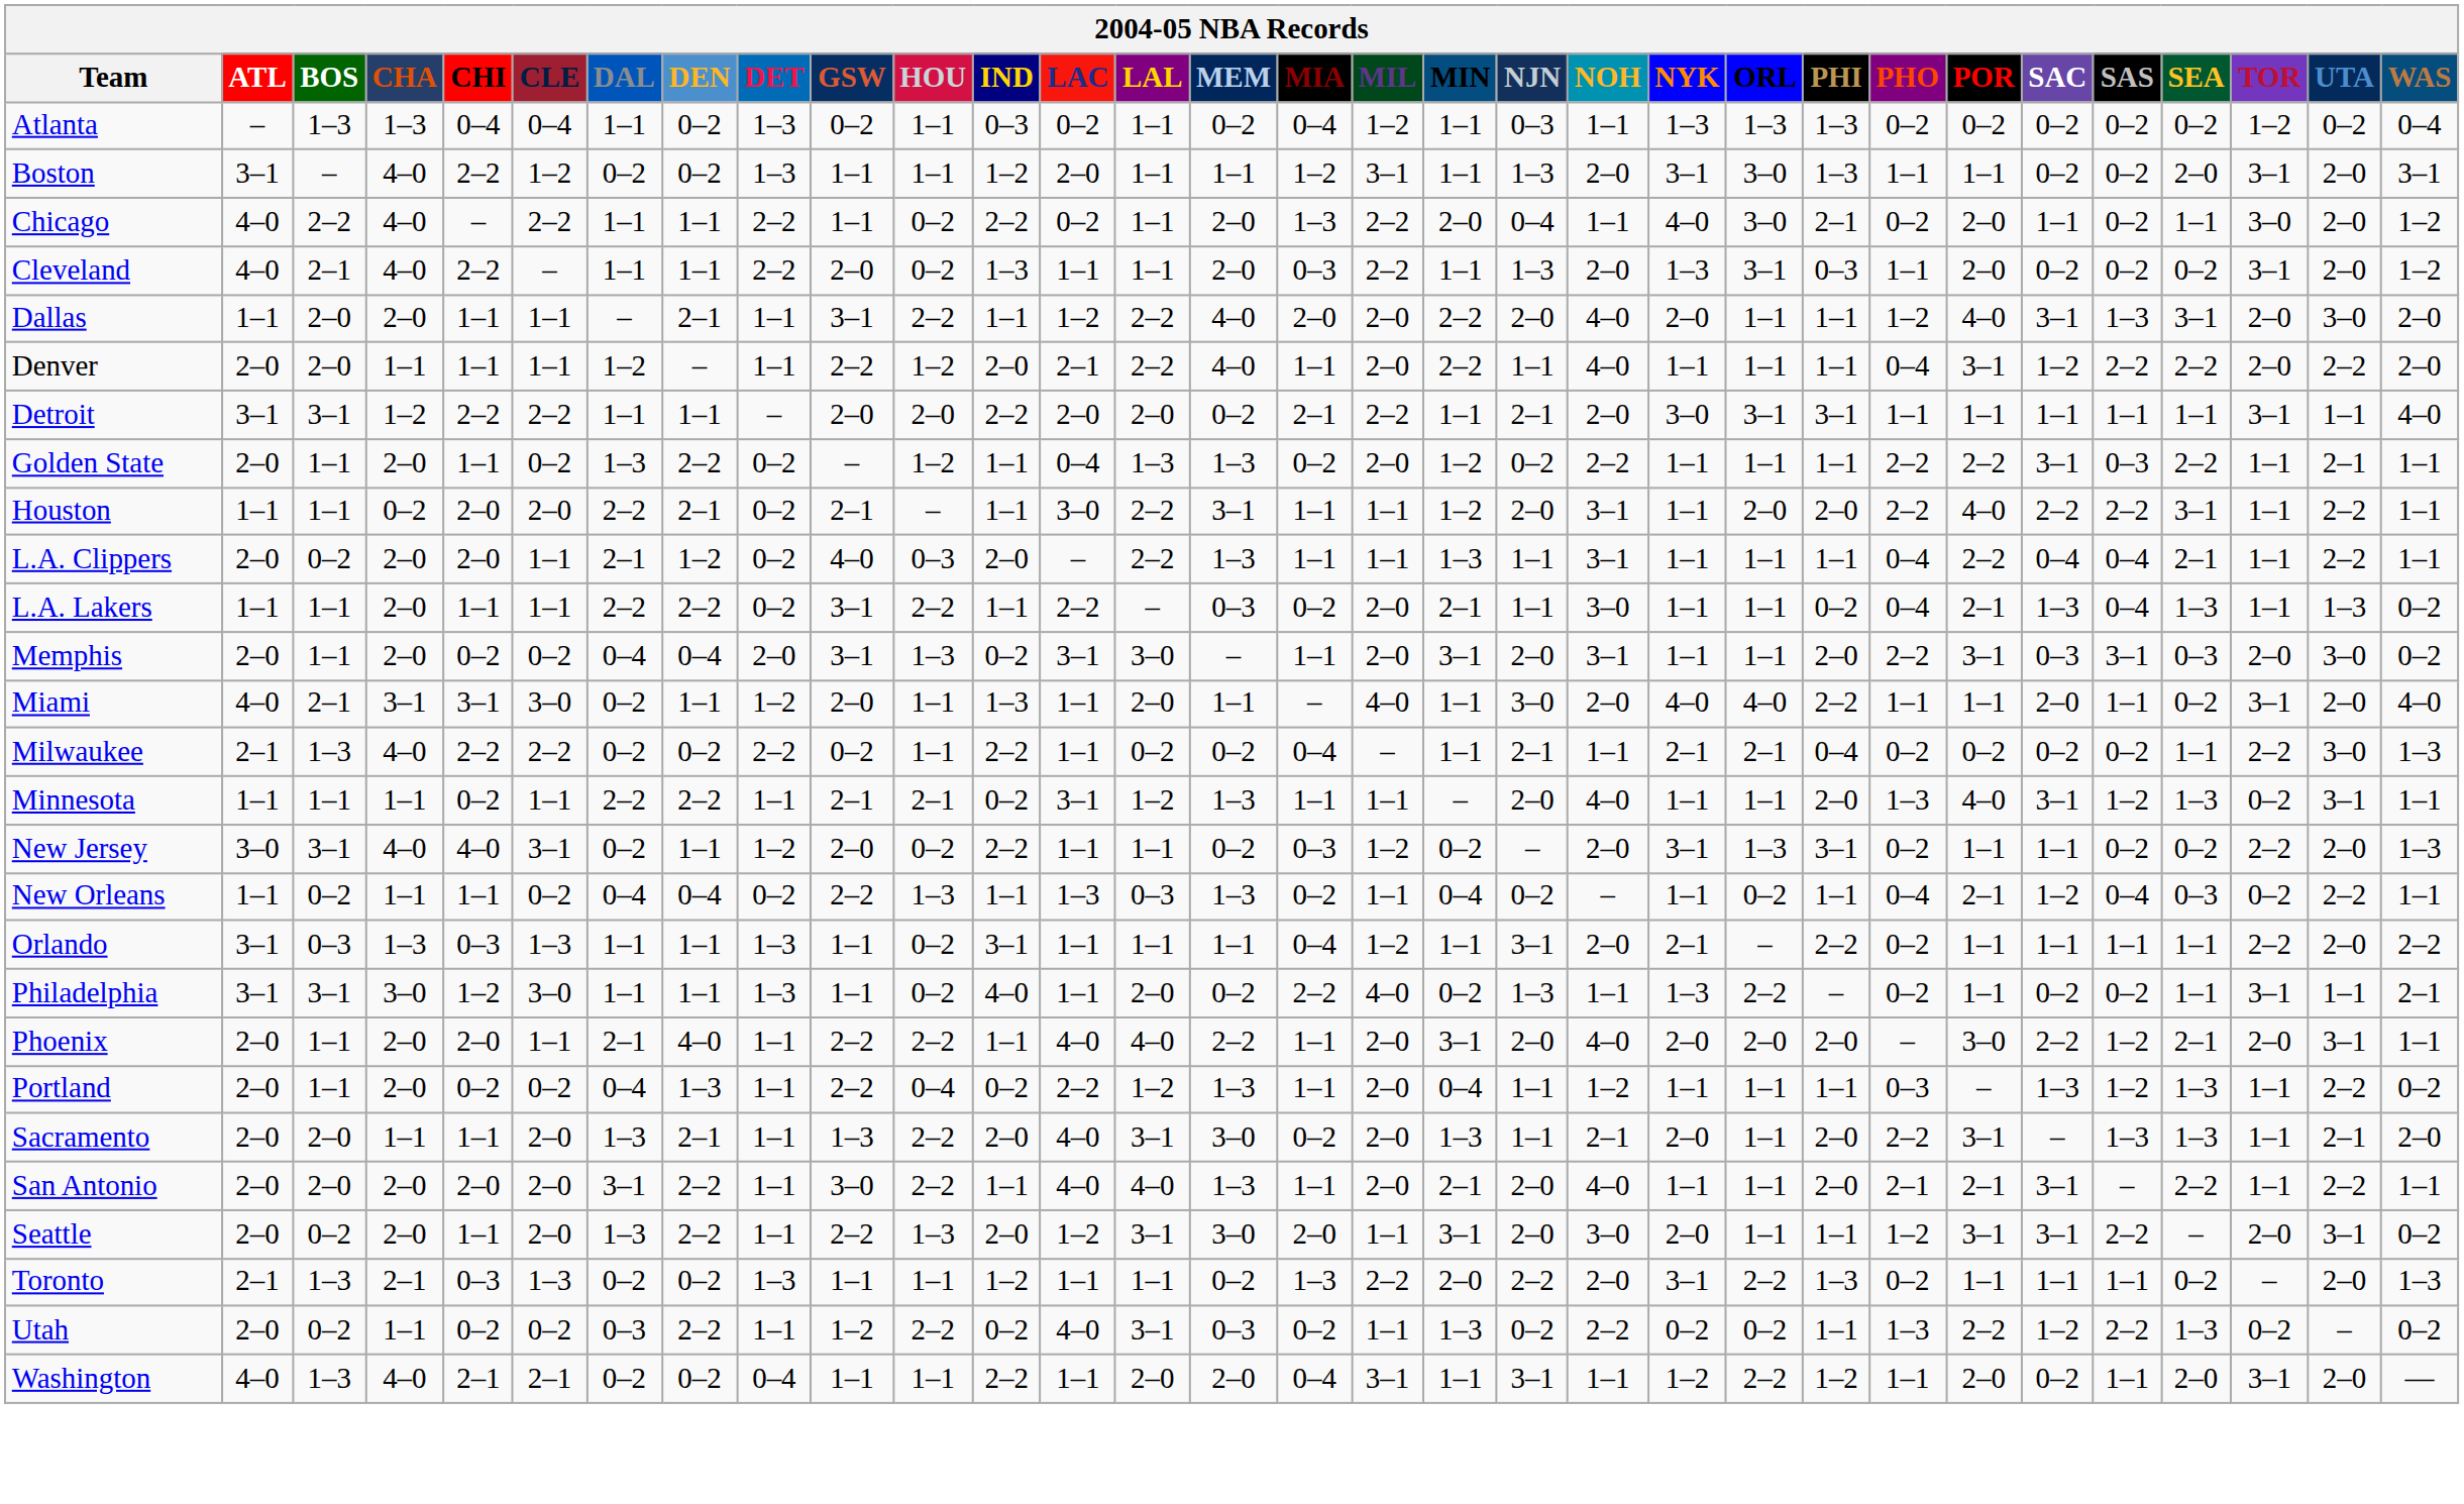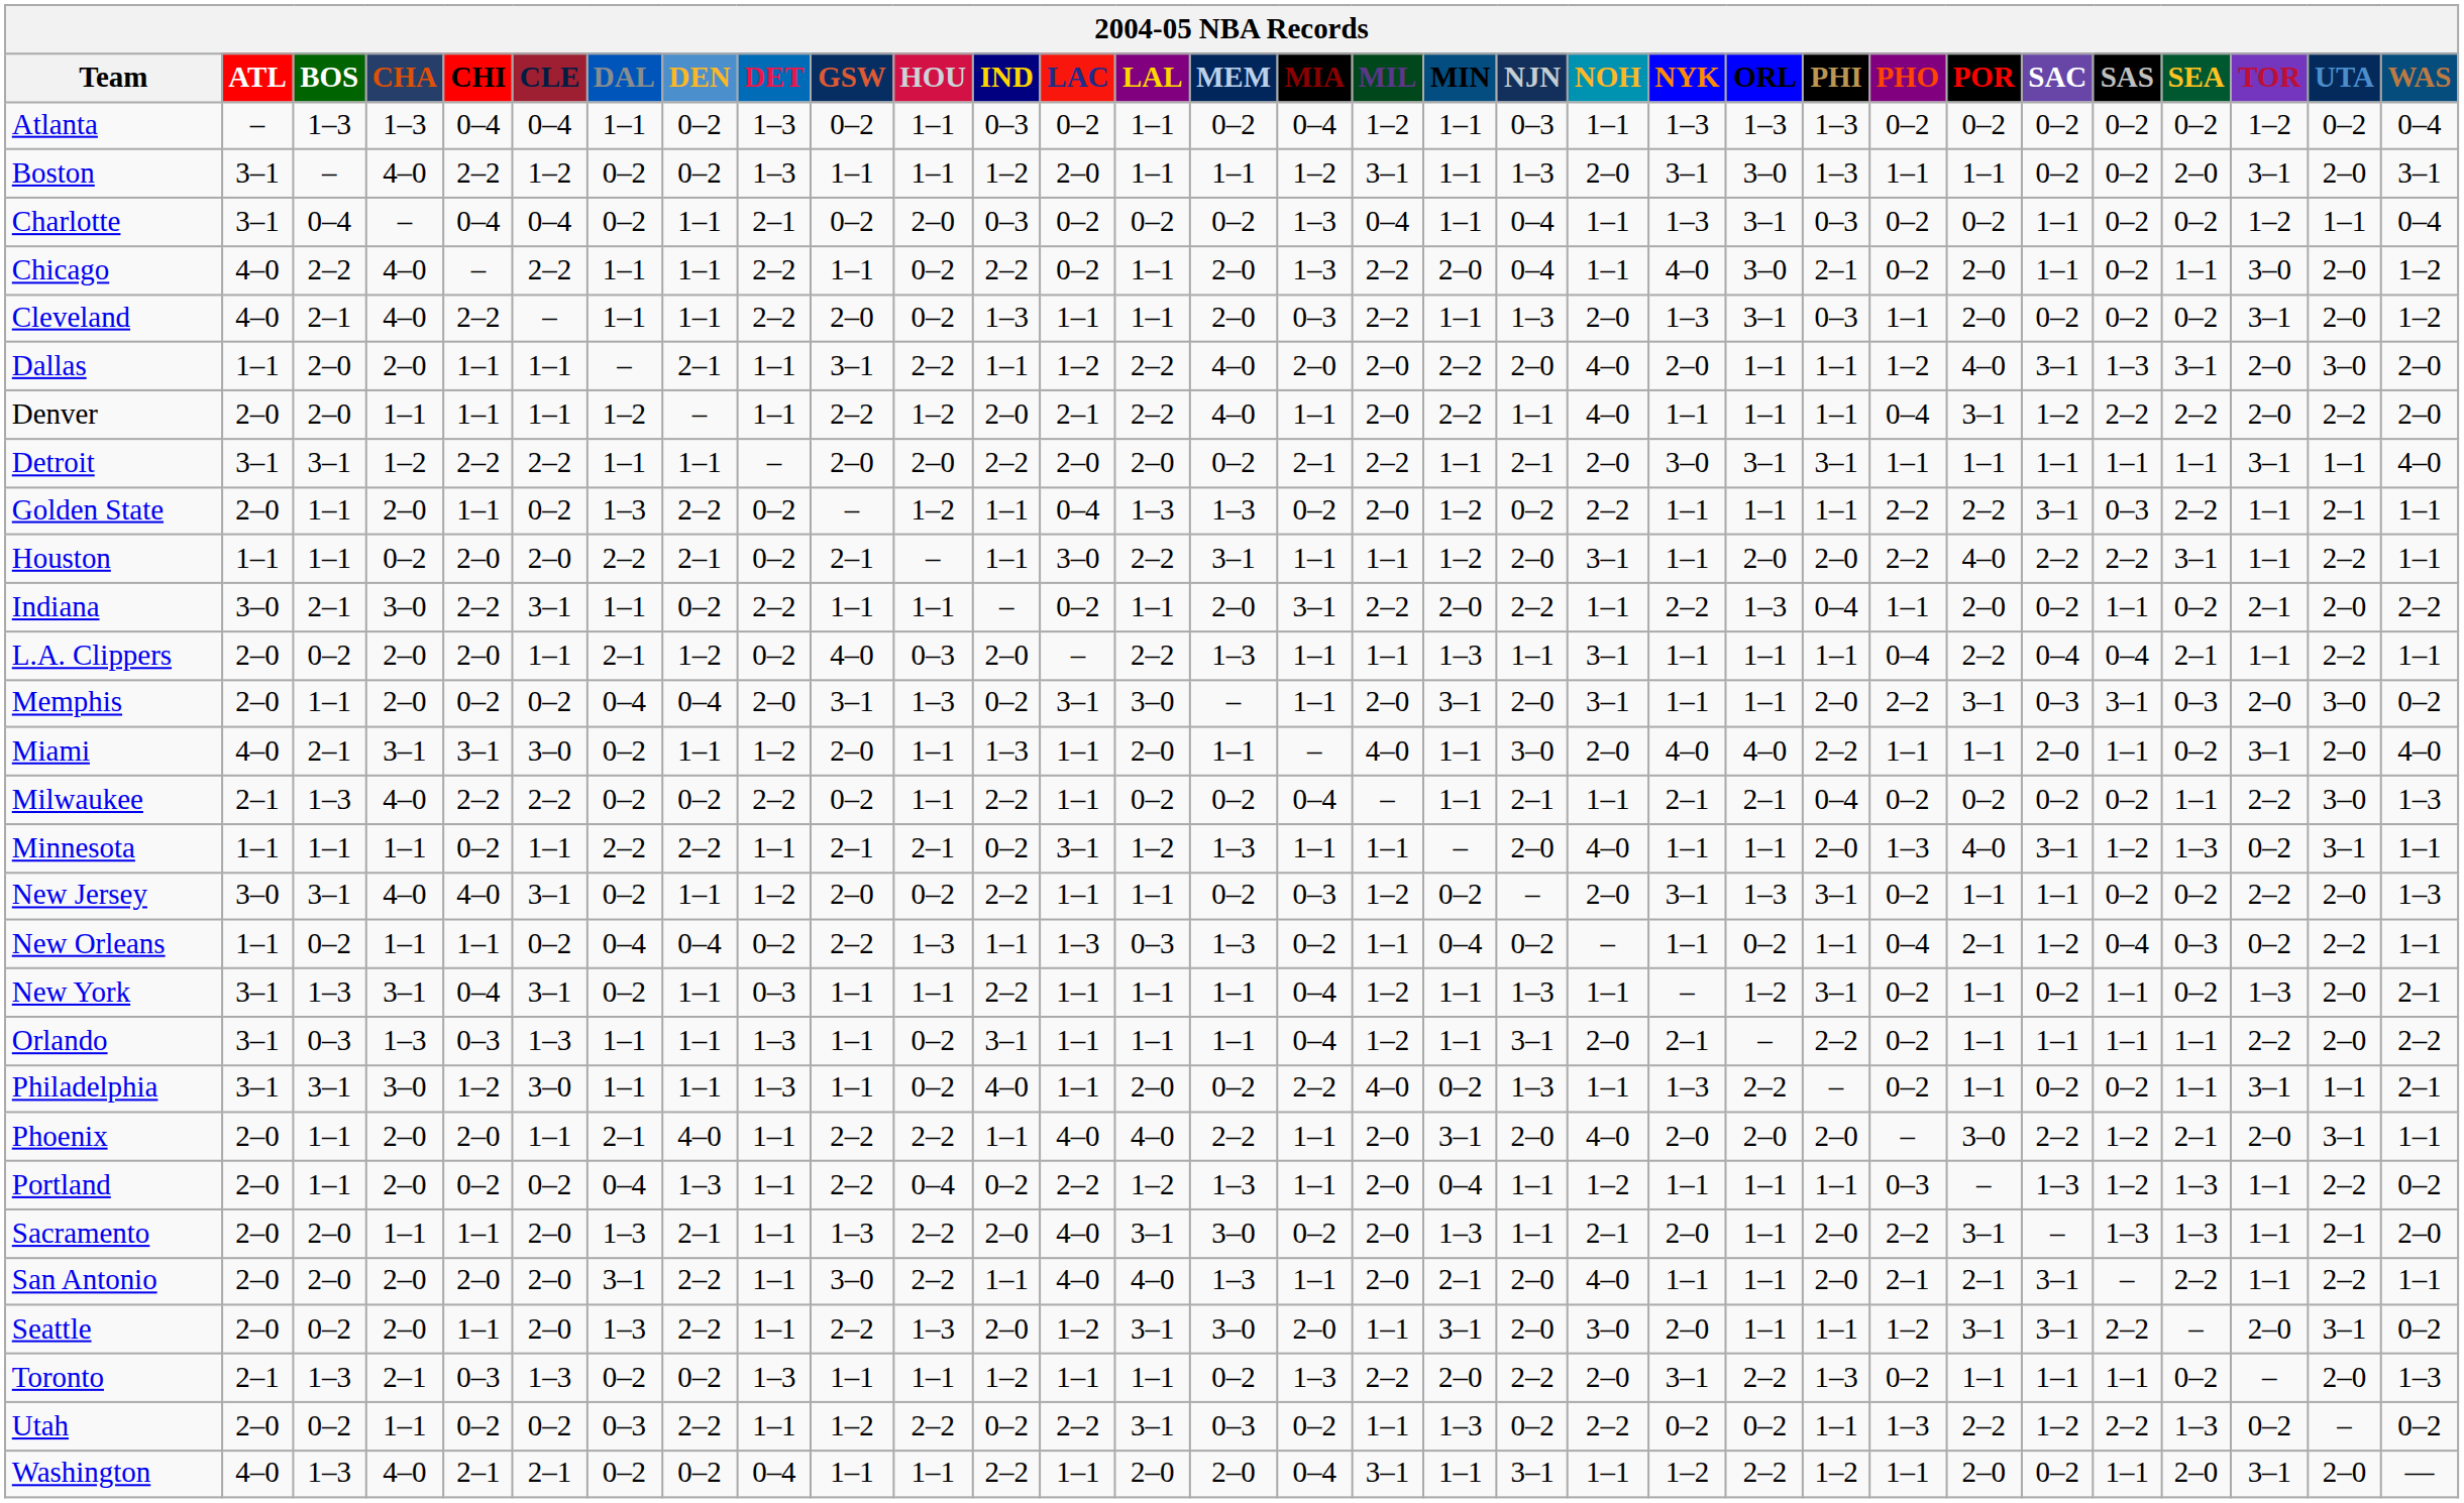+ row: Charlotte | 3–1 | 0–4 | – | 0–4 | 0–4 | 0–2 | 1–1 | 2–1 | 0–2 | 2–0 | 0–3 | 0–2 | 0–2 | 0–2 | 1–3 | 0–4 | 1–1 | 0–4 | 1–1 | 1–3 | 3–1 | 0–3 | 0–2 | 0–2 | 1–1 | 0–2 | 0–2 | 1–2 | 1–1 | 0–4
+ row: Indiana | 3–0 | 2–1 | 3–0 | 2–2 | 3–1 | 1–1 | 0–2 | 2–2 | 1–1 | 1–1 | – | 0–2 | 1–1 | 2–0 | 3–1 | 2–2 | 2–0 | 2–2 | 1–1 | 2–2 | 1–3 | 0–4 | 1–1 | 2–0 | 0–2 | 1–1 | 0–2 | 2–1 | 2–0 | 2–2
- row: L.A. Lakers | 1–1 | 1–1 | 2–0 | 1–1 | 1–1 | 2–2 | 2–2 | 0–2 | 3–1 | 2–2 | 1–1 | 2–2 | – | 0–3 | 0–2 | 2–0 | 2–1 | 1–1 | 3–0 | 1–1 | 1–1 | 0–2 | 0–4 | 2–1 | 1–3 | 0–4 | 1–3 | 1–1 | 1–3 | 0–2
+ row: New York | 3–1 | 1–3 | 3–1 | 0–4 | 3–1 | 0–2 | 1–1 | 0–3 | 1–1 | 1–1 | 2–2 | 1–1 | 1–1 | 1–1 | 0–4 | 1–2 | 1–1 | 1–3 | 1–1 | – | 1–2 | 3–1 | 0–2 | 1–1 | 0–2 | 1–1 | 0–2 | 1–3 | 2–0 | 2–1
Utah | LAC: 4–0 -> 2–2
